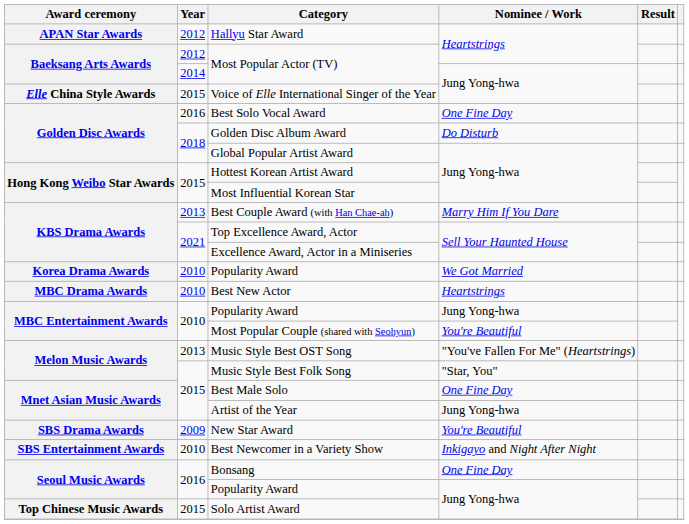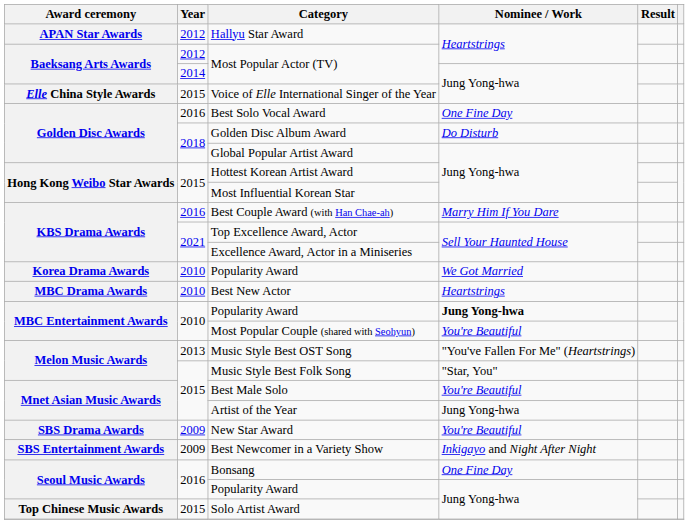Best Couple Award (with Han Chae-ah) | Year: 2013 -> 2016
MBC Entertainment Awards / Popularity Award | Nominee / Work: normal -> bold
Best Male Solo | Nominee / Work: One Fine Day -> You're Beautiful
Best Newcomer in a Variety Show | Year: 2010 -> 2009
